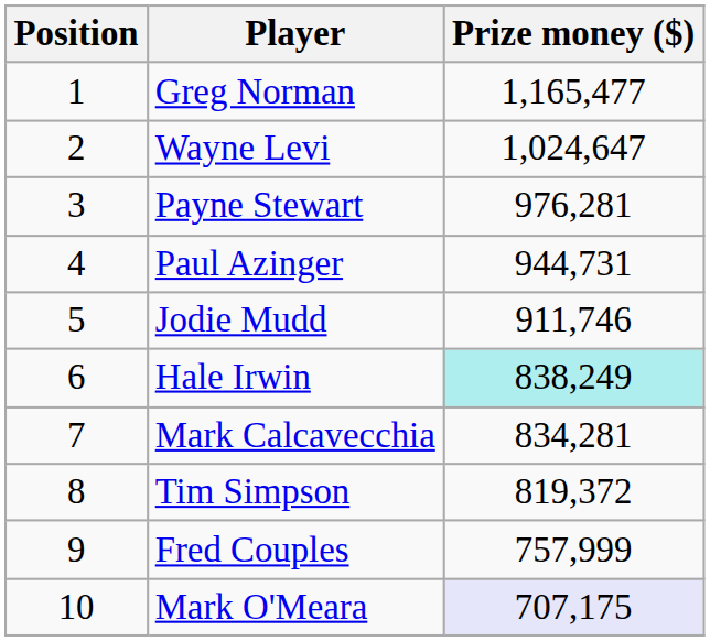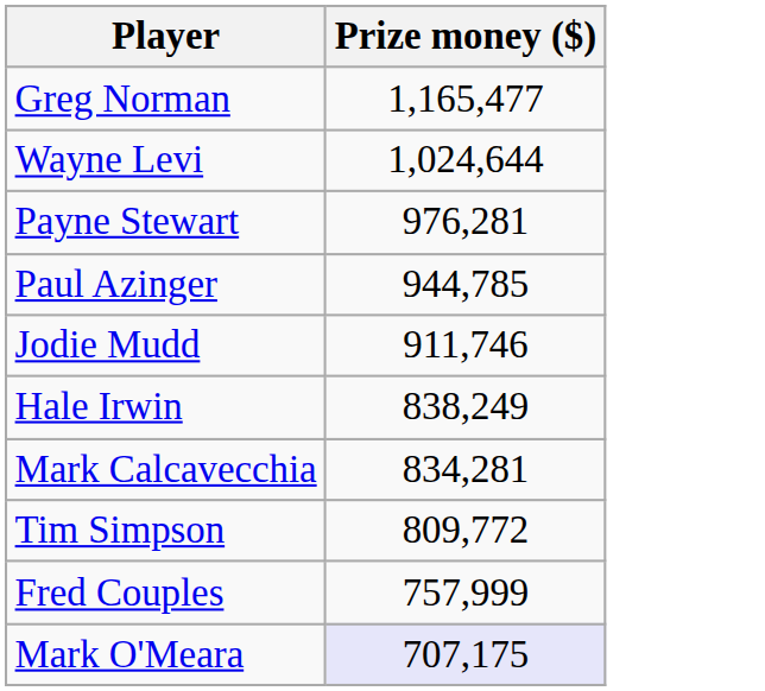- column: Position | 1 | 2 | 3 | 4 | 5 | 6 | 7 | 8 | 9 | 10
Wayne Levi | Prize money ($): 1,024,647 -> 1,024,644
Paul Azinger | Prize money ($): 944,731 -> 944,785
Hale Irwin | Prize money ($): paleturquoise background -> no background
Tim Simpson | Prize money ($): 819,372 -> 809,772
